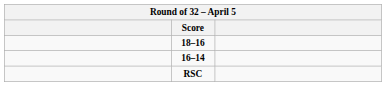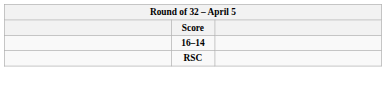- row: 18–16
